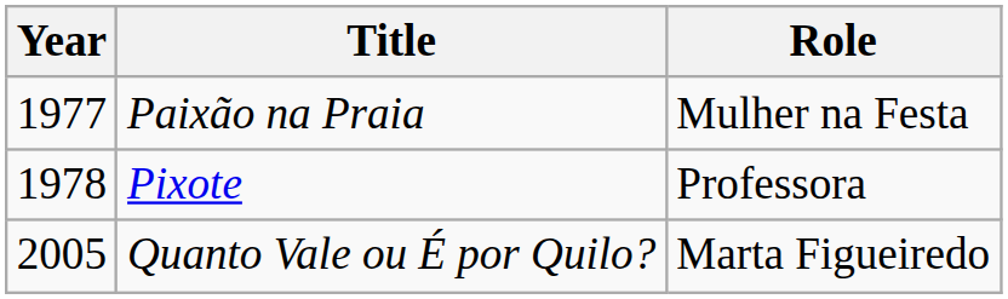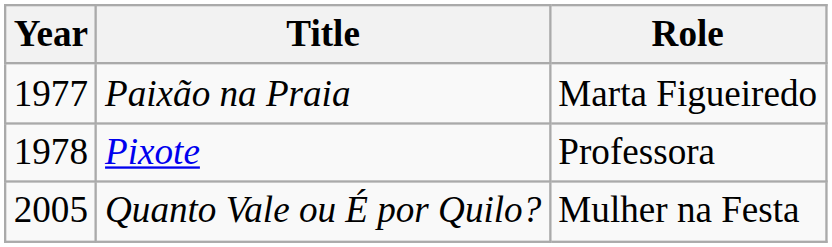Paixão na Praia | Role: Mulher na Festa -> Marta Figueiredo
Quanto Vale ou É por Quilo? | Role: Marta Figueiredo -> Mulher na Festa
